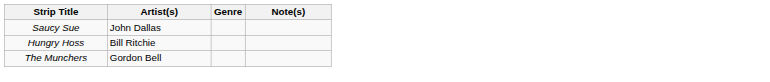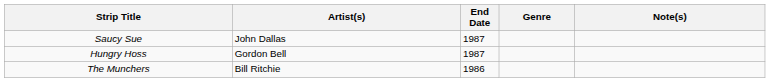+ column: End Date | 1987 | 1987 | 1986
Hungry Hoss | Artist(s): Bill Ritchie -> Gordon Bell
The Munchers | Artist(s): Gordon Bell -> Bill Ritchie
